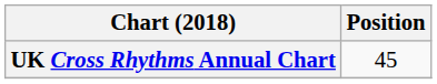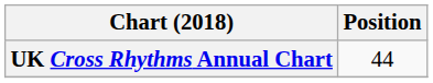UK Cross Rhythms Annual Chart | Position: 45 -> 44
